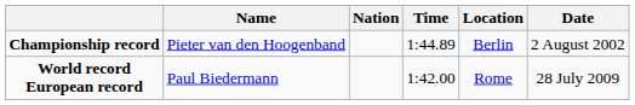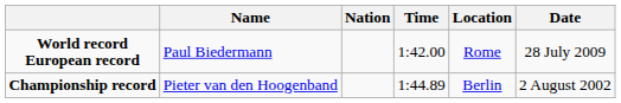rows swapped: World record European record <-> Championship record
